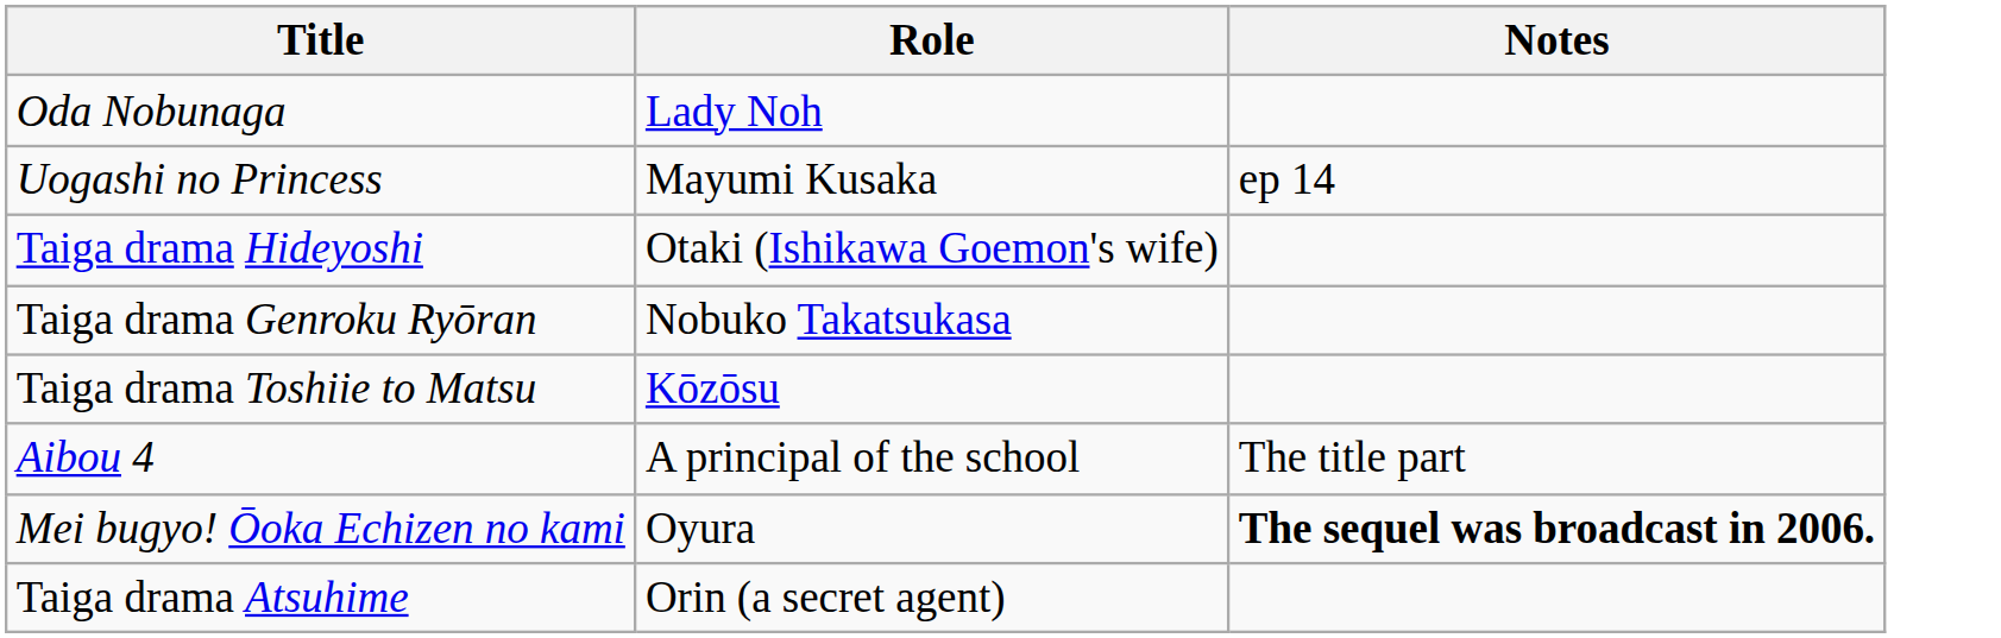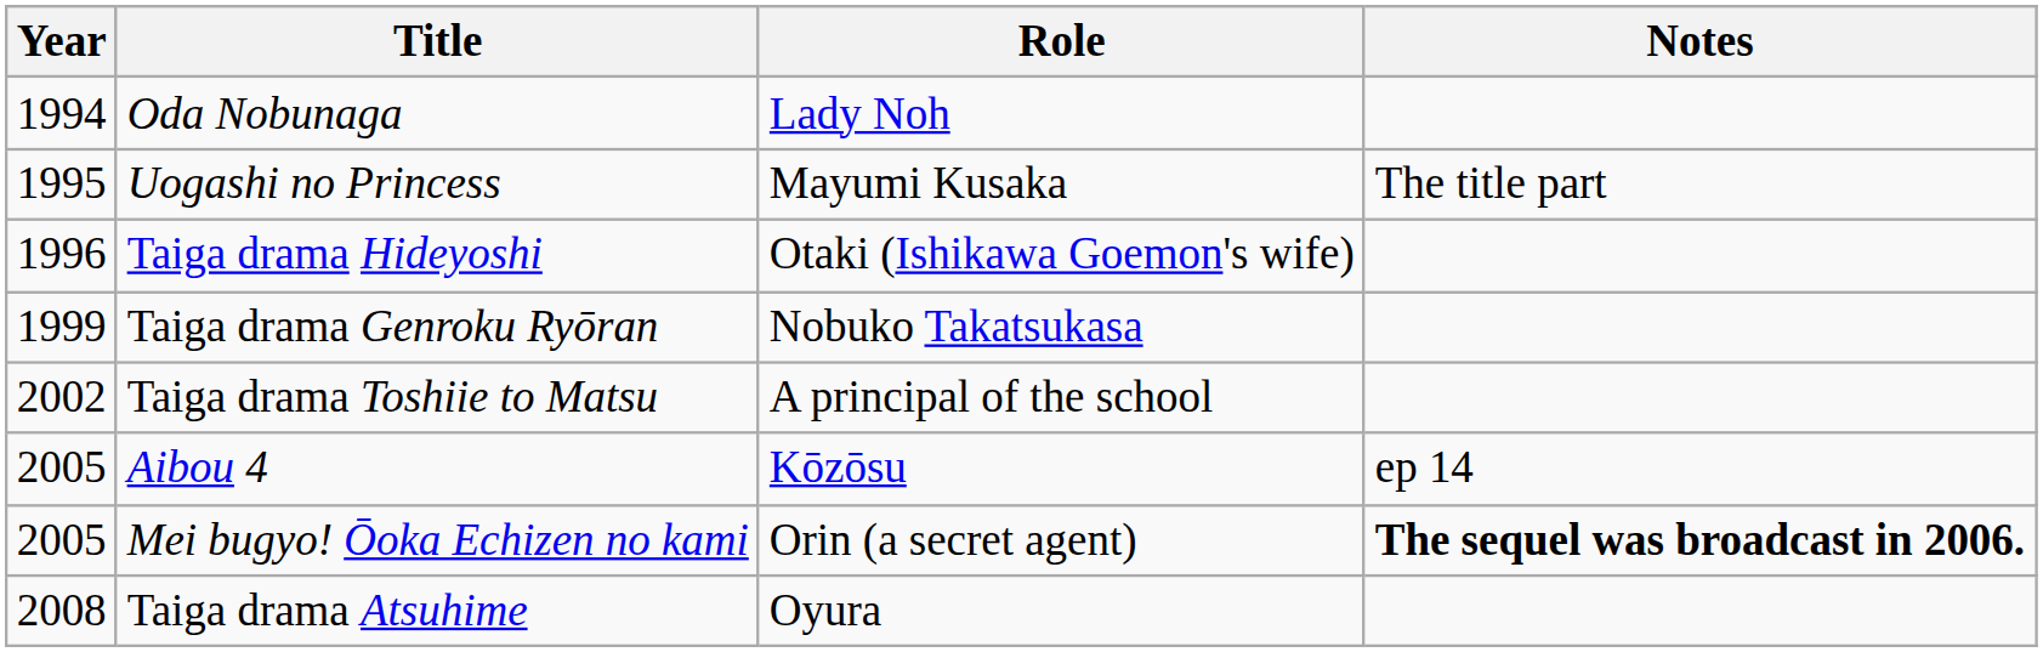+ column: Year | 1994 | 1995 | 1996 | 1999 | 2002 | 2005 | 2005 | 2008
Uogashi no Princess | Notes: ep 14 -> The title part
Taiga drama Toshiie to Matsu | Role: Kōzōsu -> A principal of the school
Aibou 4 | Role: A principal of the school -> Kōzōsu
Aibou 4 | Notes: The title part -> ep 14
Mei bugyo! Ōoka Echizen no kami | Role: Oyura -> Orin (a secret agent)
Taiga drama Atsuhime | Role: Orin (a secret agent) -> Oyura
